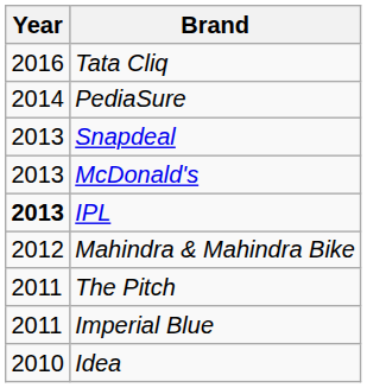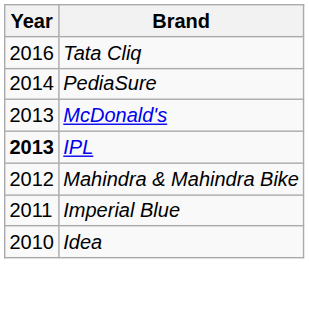- row: 2013 | Snapdeal
- row: 2011 | The Pitch
